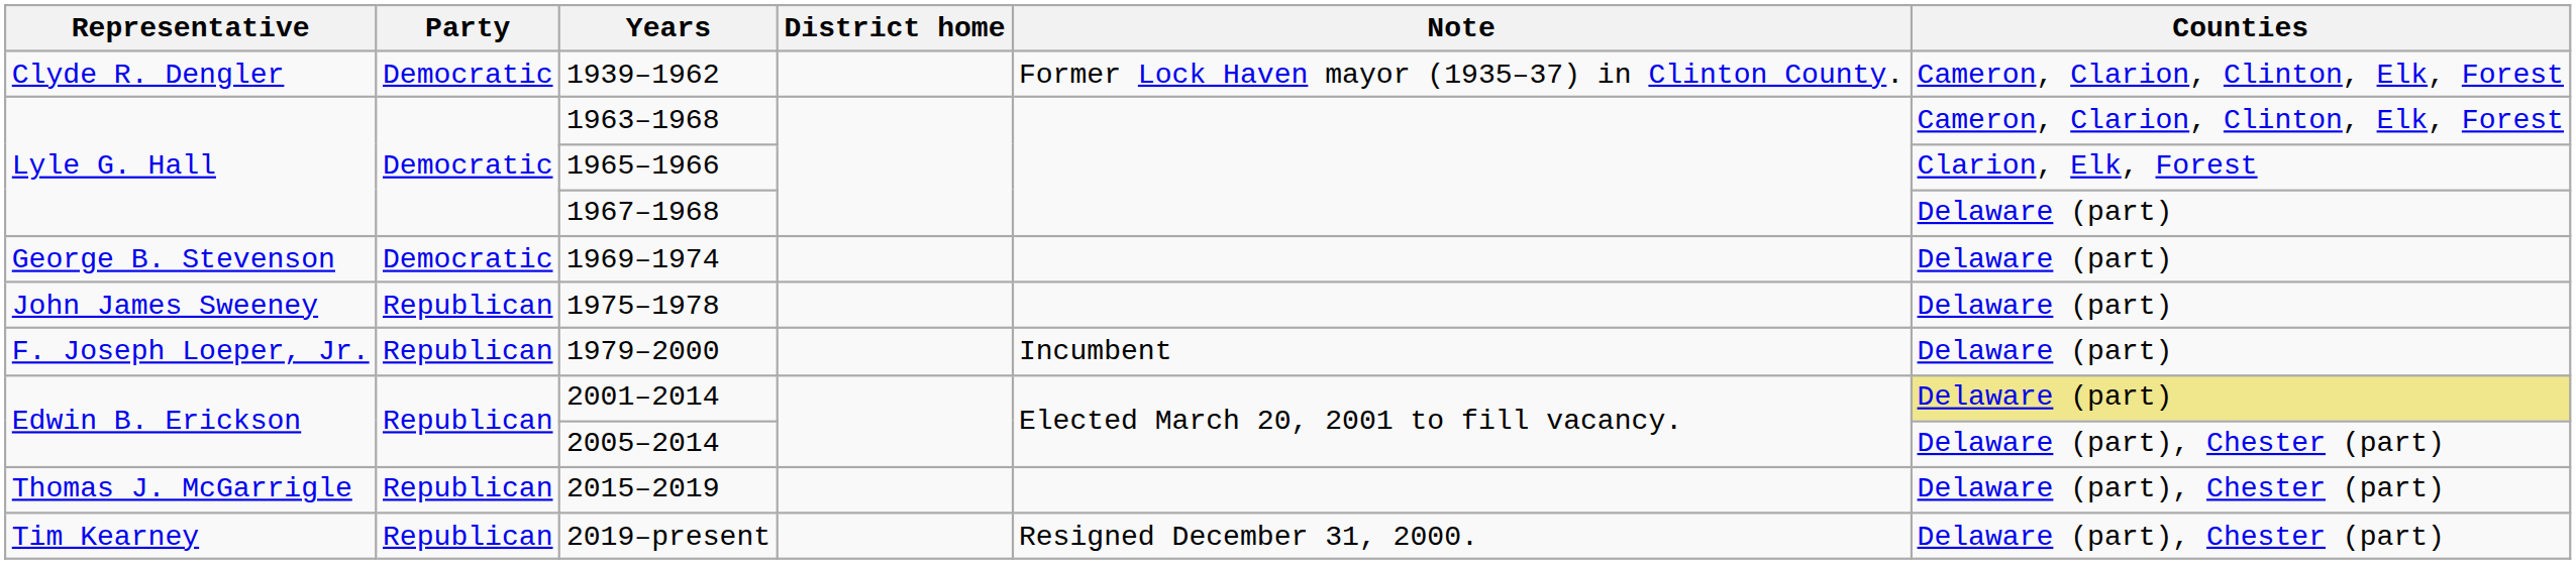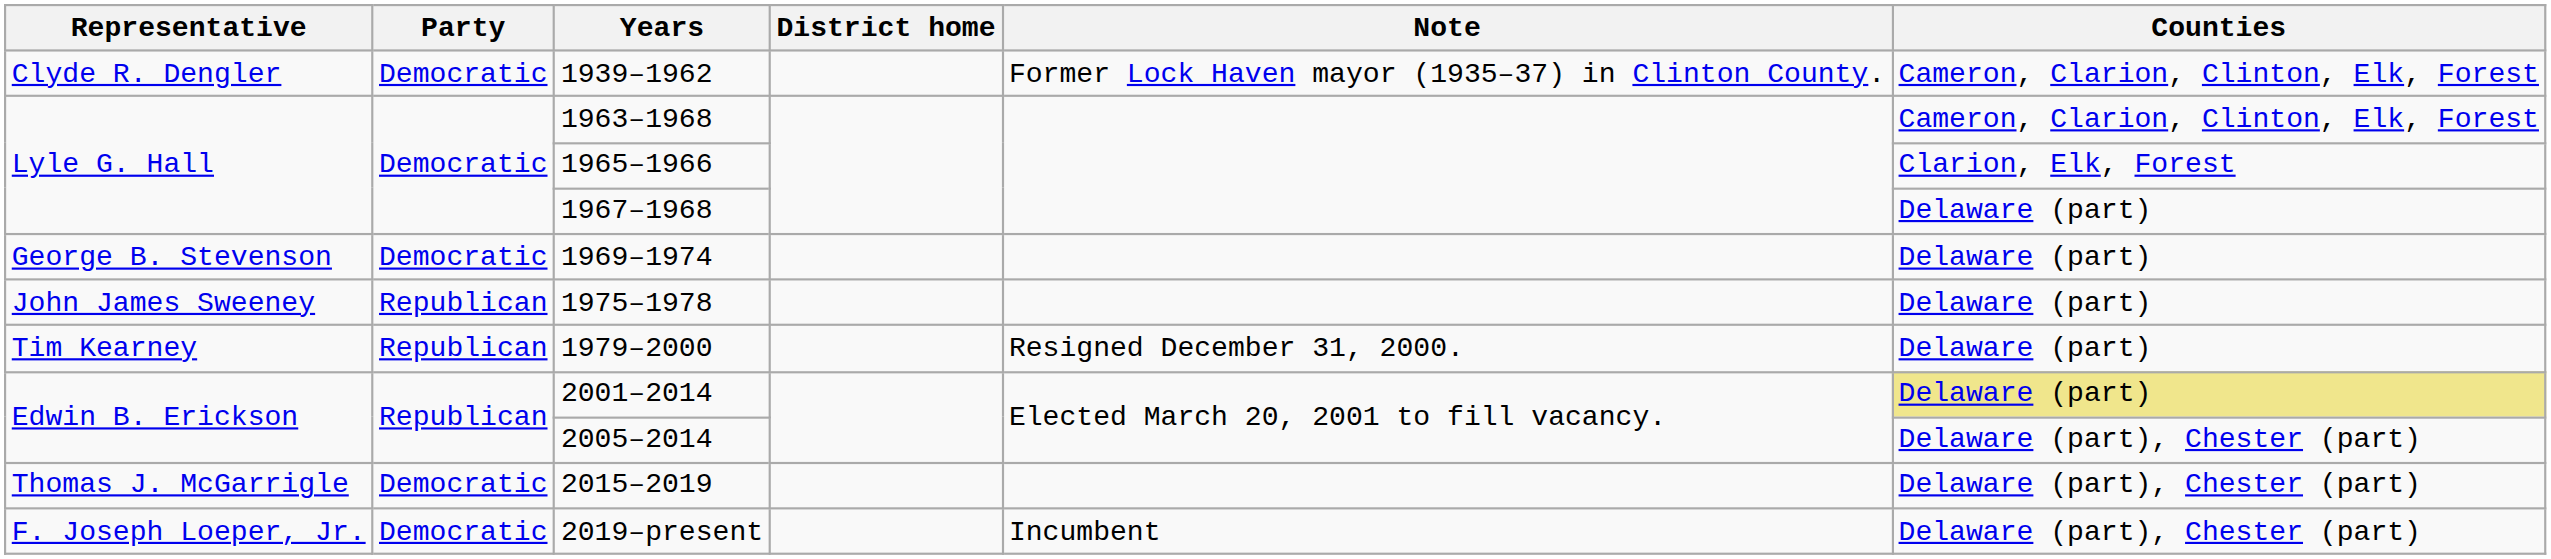1979–2000 | Representative: F. Joseph Loeper, Jr. -> Tim Kearney
1979–2000 | Note: Incumbent -> Resigned December 31, 2000.
2015–2019 | Party: Republican -> Democratic
2019–present | Representative: Tim Kearney -> F. Joseph Loeper, Jr.
2019–present | Party: Republican -> Democratic
2019–present | Note: Resigned December 31, 2000. -> Incumbent
